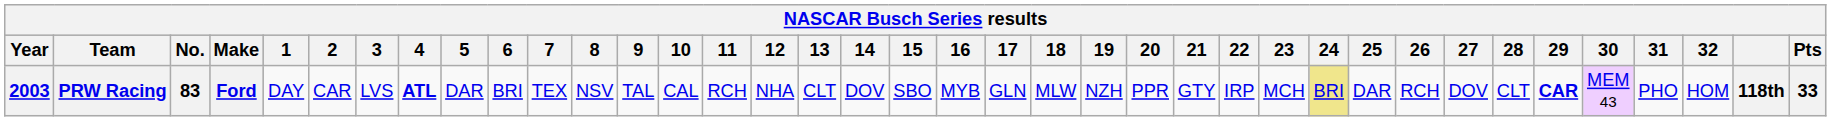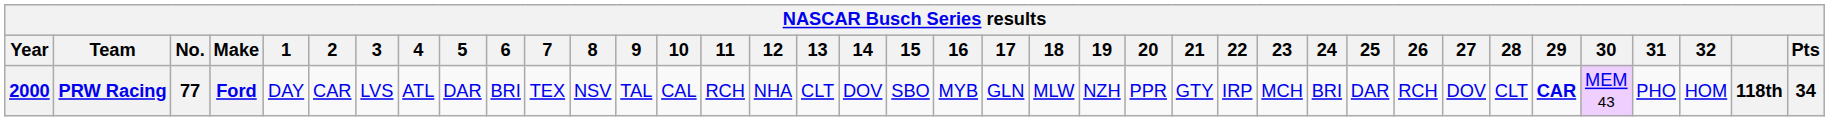PRW Racing | Year: 2003 -> 2000
PRW Racing | No.: 83 -> 77
PRW Racing | 4: bold -> normal
PRW Racing | 24: khaki background -> no background
PRW Racing | Pts: 33 -> 34
